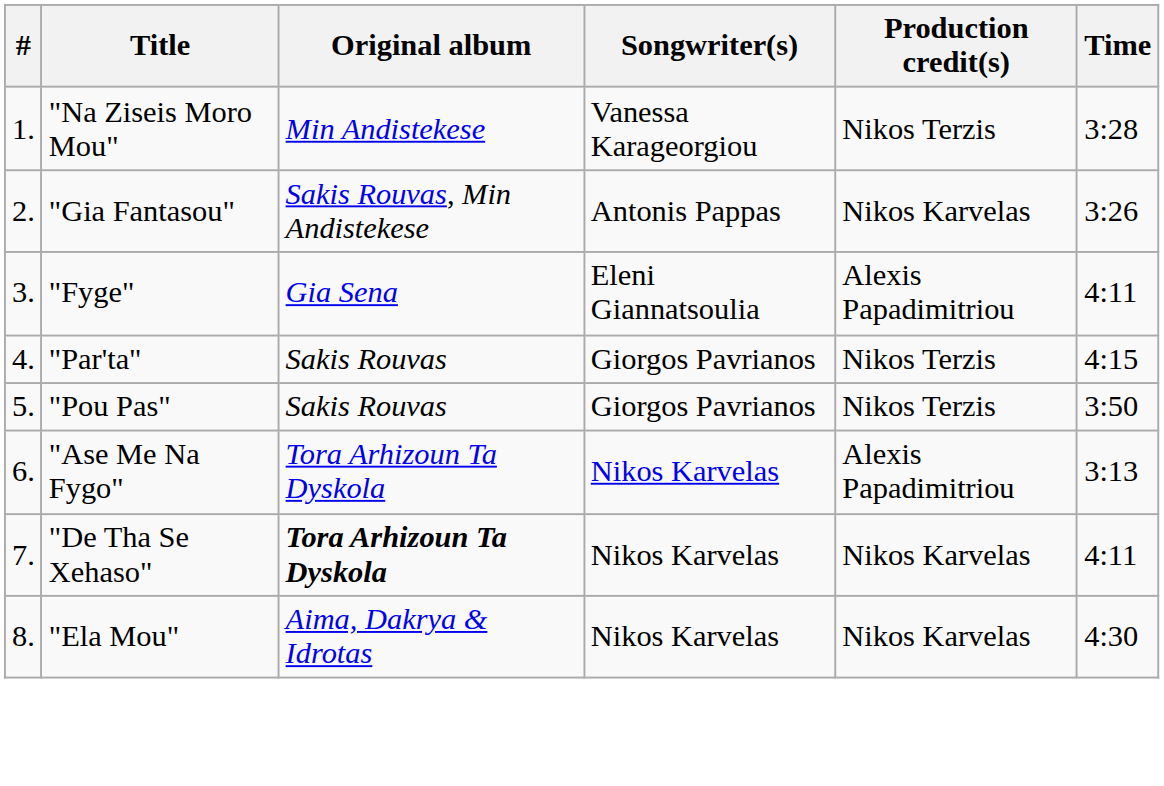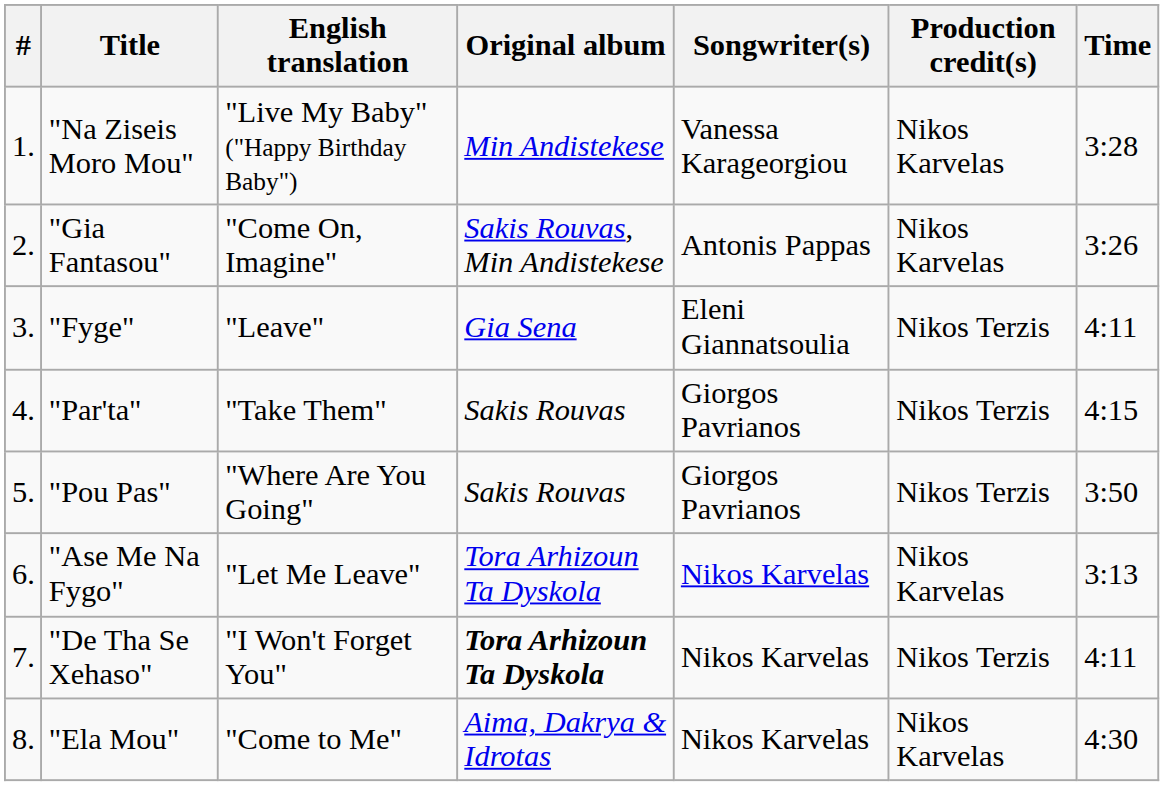+ column: English translation | "Live My Baby" ("Happy Birthday Baby") | "Come On, Imagine" | "Leave" | "Take Them" | "Where Are You Going" | "Let Me Leave" | "I Won't Forget You" | "Come to Me"
"Na Ziseis Moro Mou" | Production credit(s): Nikos Terzis -> Nikos Karvelas
"Fyge" | Production credit(s): Alexis Papadimitriou -> Nikos Terzis
"Ase Me Na Fygo" | Production credit(s): Alexis Papadimitriou -> Nikos Karvelas
"De Tha Se Xehaso" | Production credit(s): Nikos Karvelas -> Nikos Terzis
